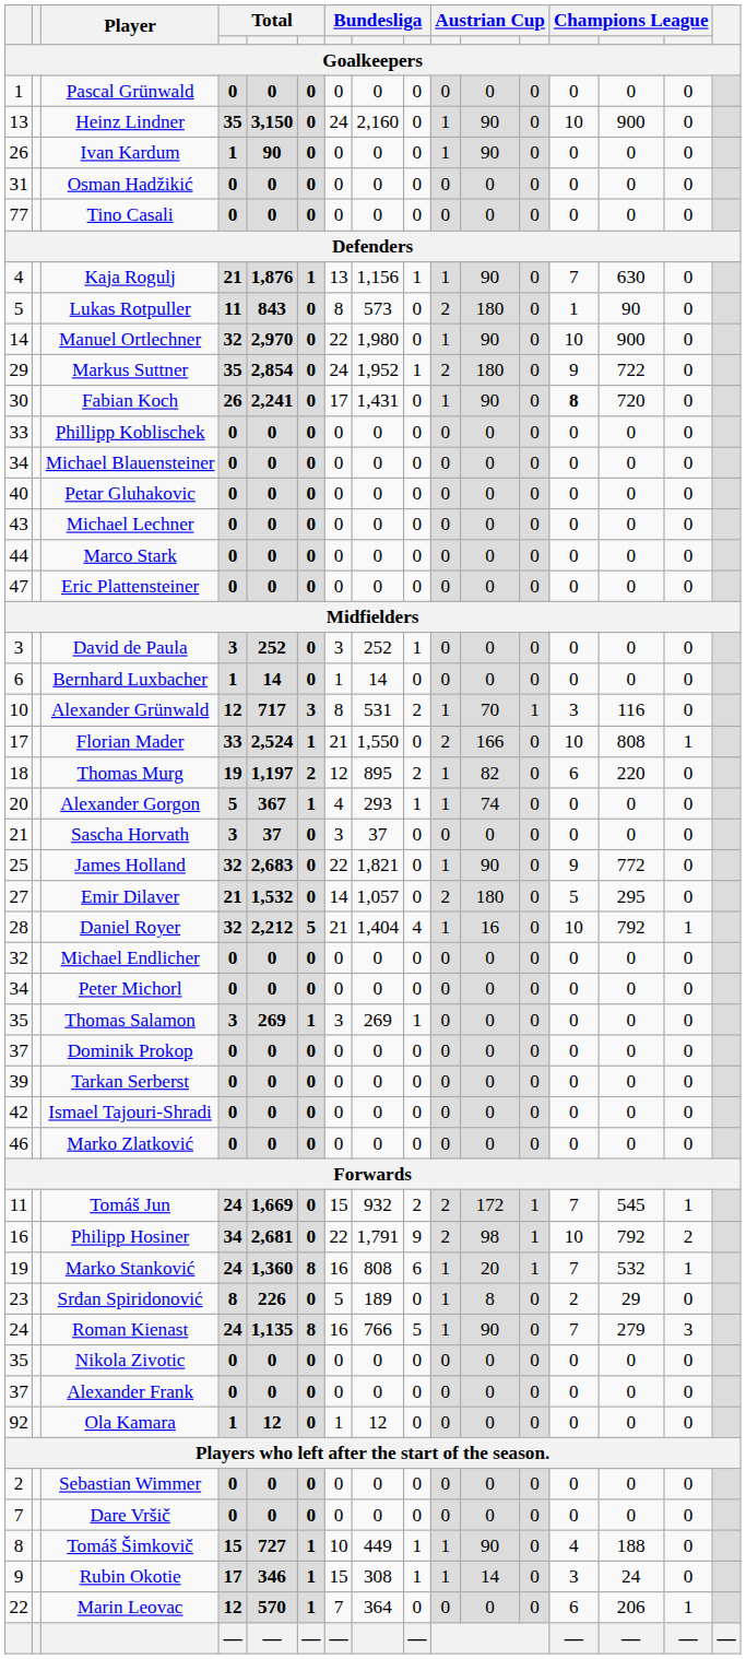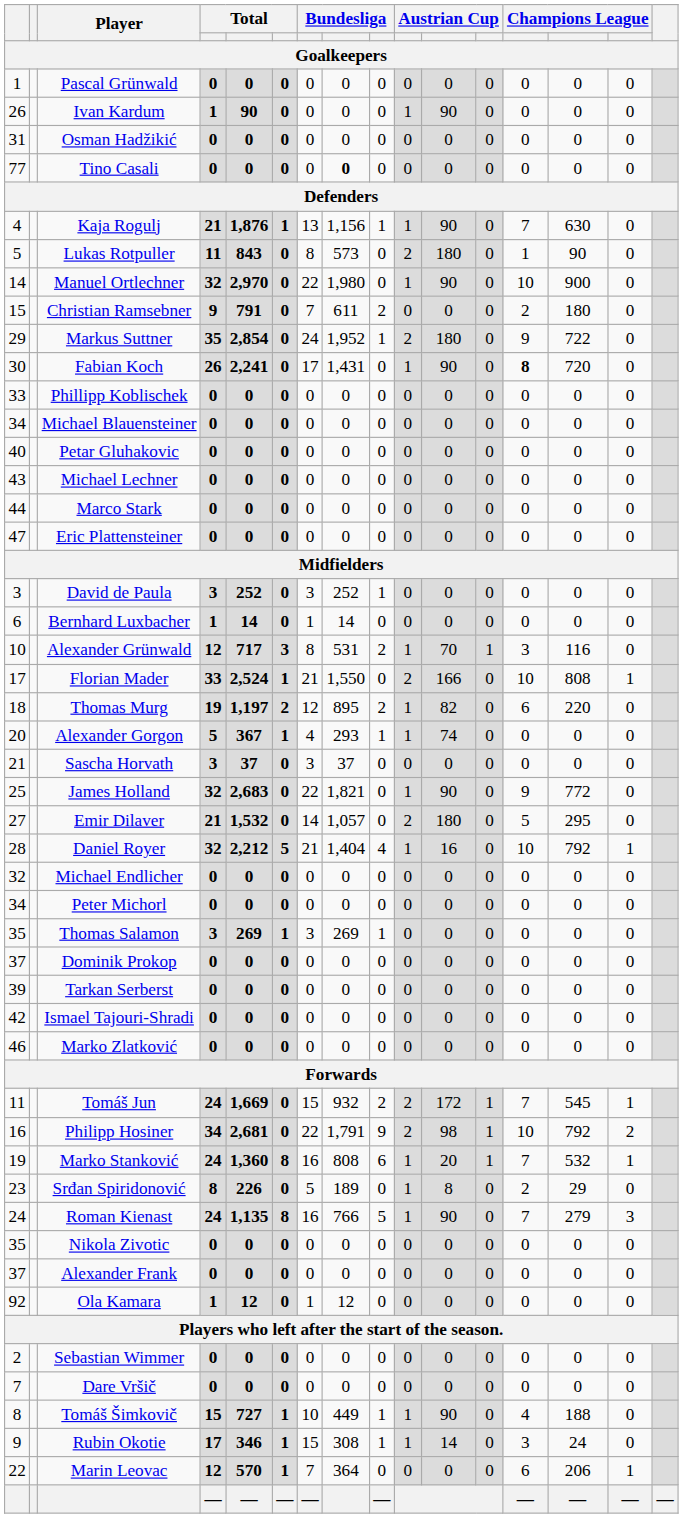- row: 13 | Heinz Lindner | 35 | 3,150 | 0 | 24 | 2,160 | 0 | 1 | 90 | 0 | 10 | 900 | 0
Tino Casali | column 8: normal -> bold
+ row: 15 | Christian Ramsebner | 9 | 791 | 0 | 7 | 611 | 2 | 0 | 0 | 0 | 2 | 180 | 0
